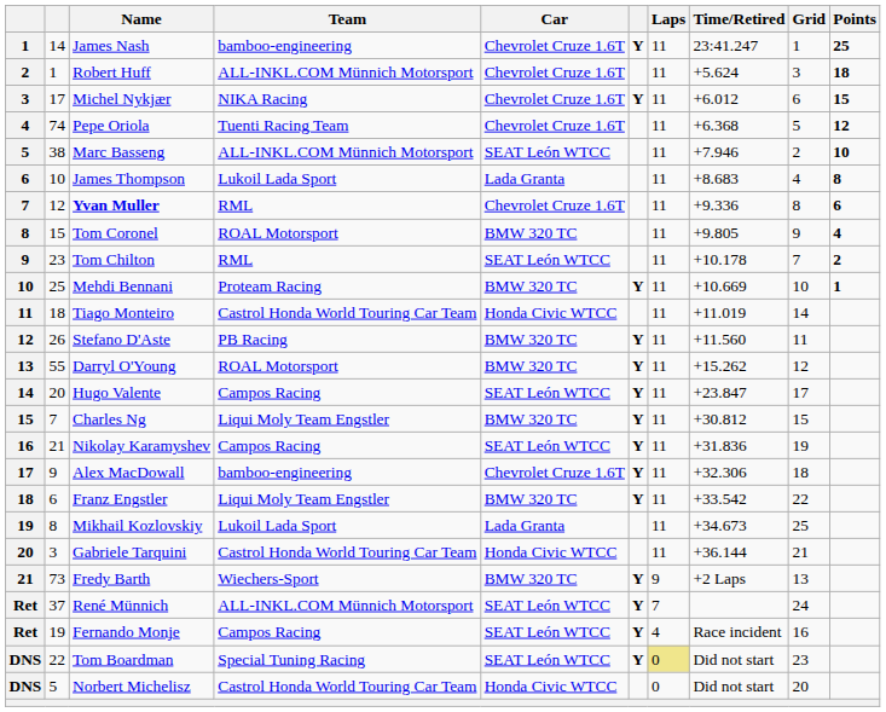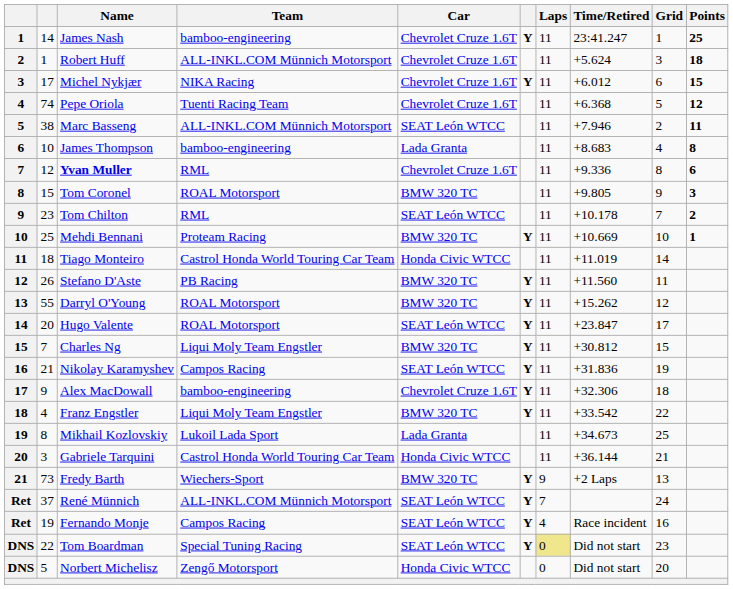Marc Basseng | Points: 10 -> 11
James Thompson | Team: Lukoil Lada Sport -> bamboo-engineering
Tom Coronel | Points: 4 -> 3
Hugo Valente | Team: Campos Racing -> ROAL Motorsport
Franz Engstler | column 2: 6 -> 4
Norbert Michelisz | Team: Castrol Honda World Touring Car Team -> Zengő Motorsport
